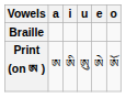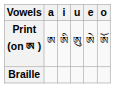rows swapped: Print (on ཨ ) <-> Braille
